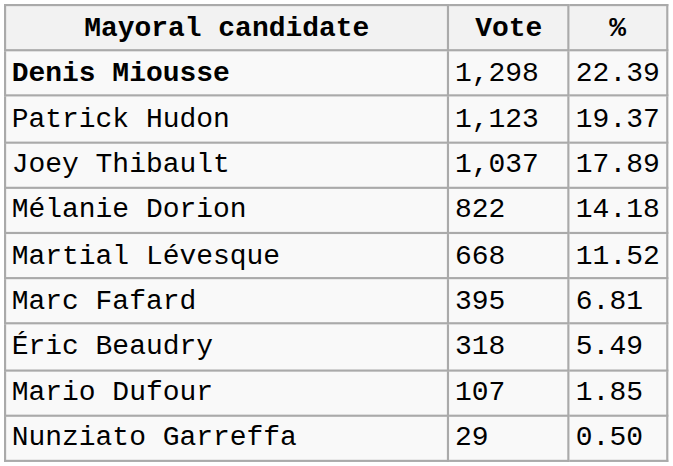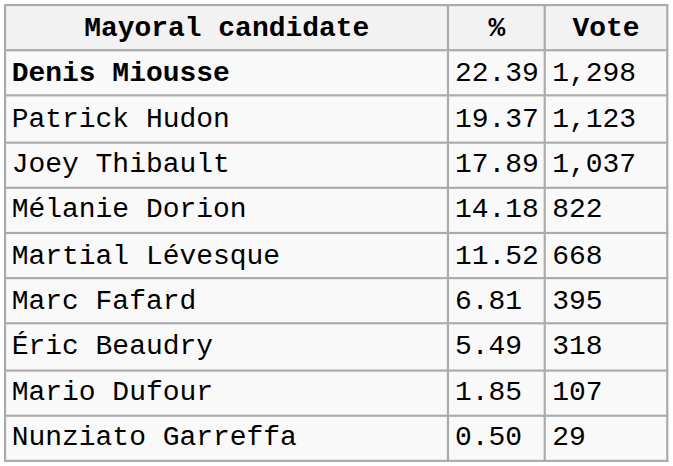columns swapped: Vote <-> %
